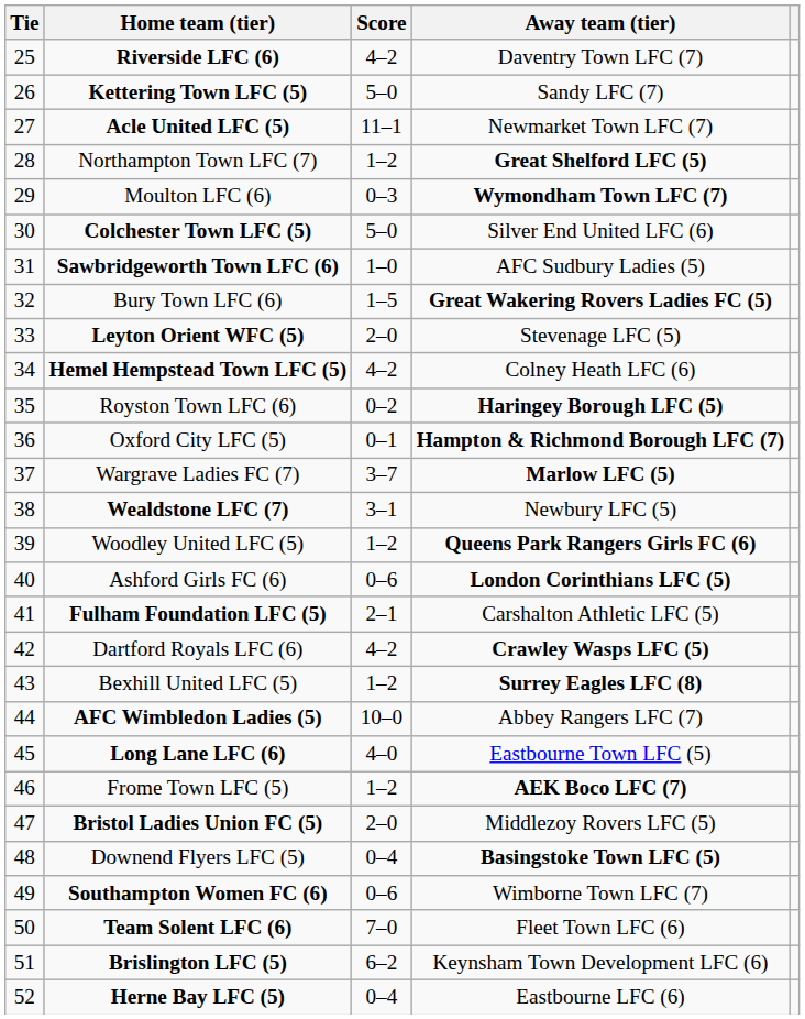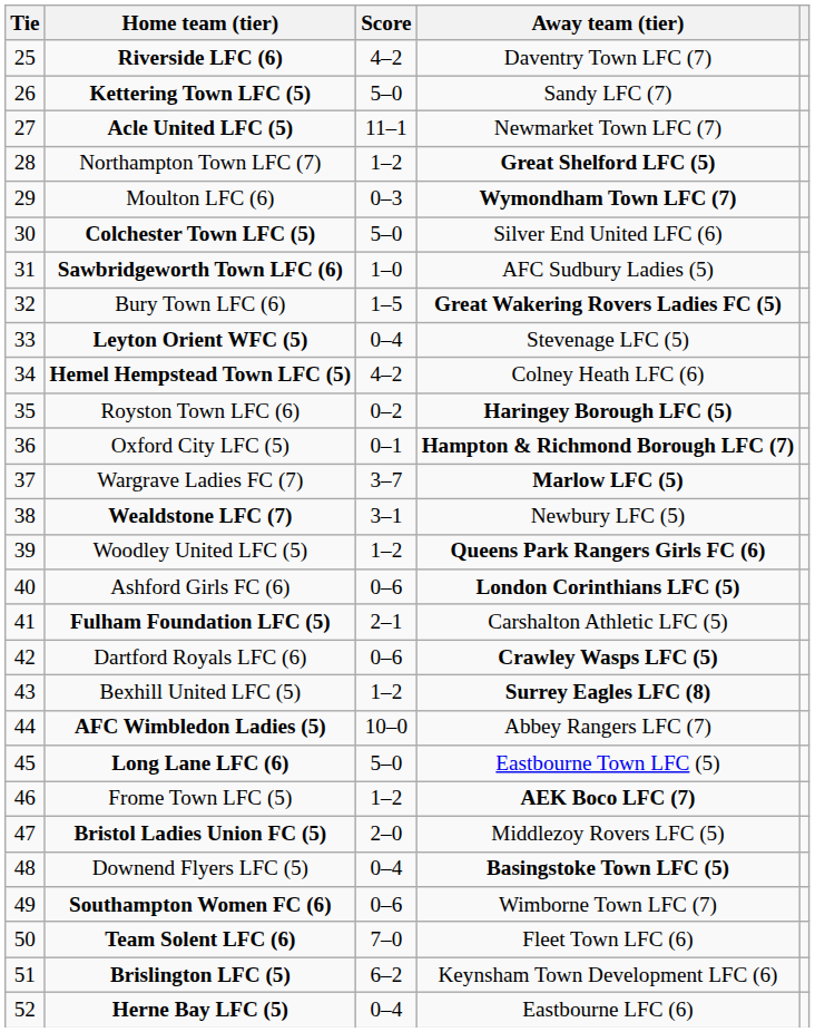Leyton Orient WFC (5) | Score: 2–0 -> 0–4
Dartford Royals LFC (6) | Score: 4–2 -> 0–6
Long Lane LFC (6) | Score: 4–0 -> 5–0
